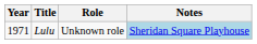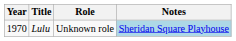Lulu | Year: 1971 -> 1970
